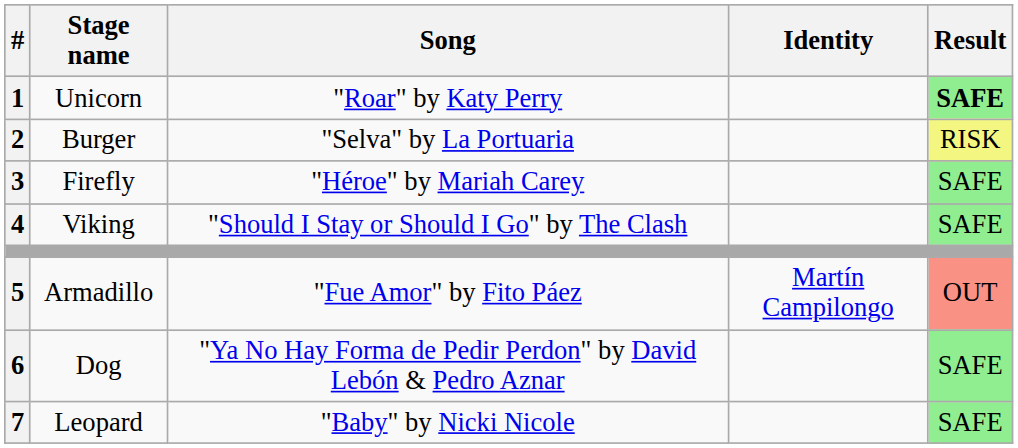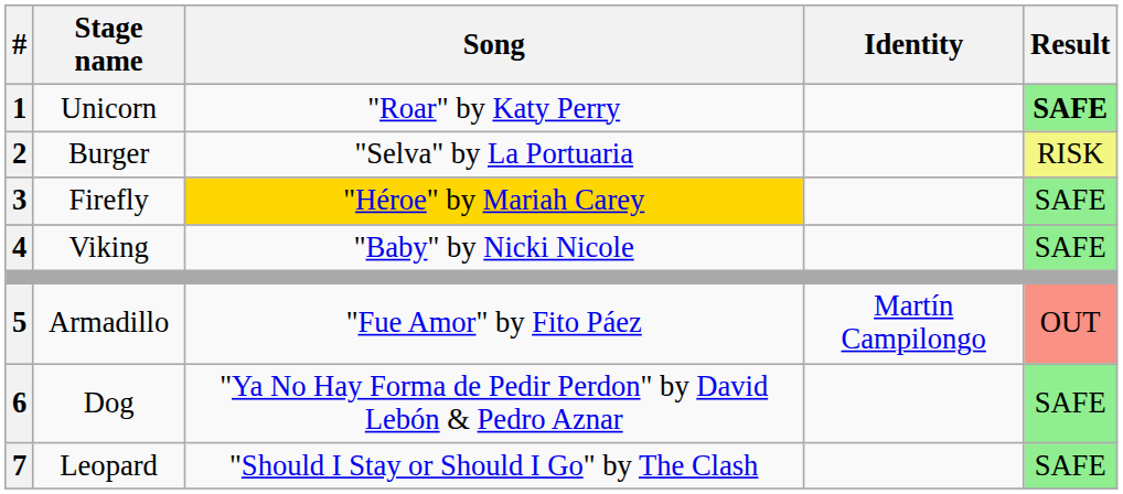Firefly | Song: no background -> gold background
Viking | Song: "Should I Stay or Should I Go" by The Clash -> "Baby" by Nicki Nicole
Leopard | Song: "Baby" by Nicki Nicole -> "Should I Stay or Should I Go" by The Clash
